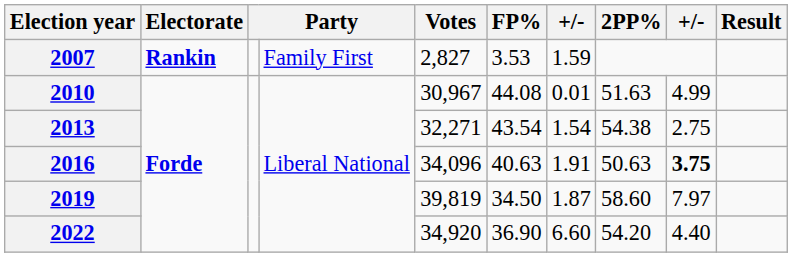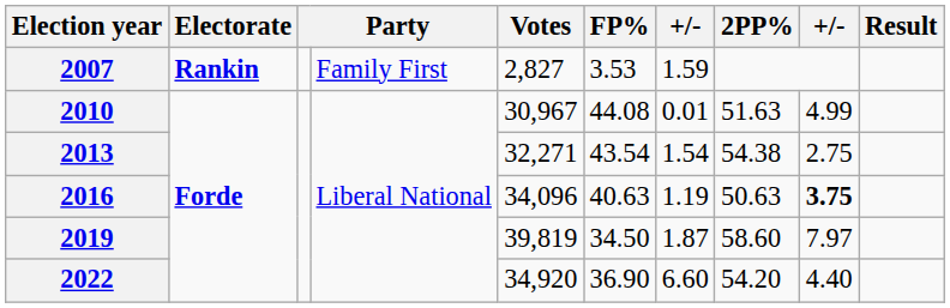2016 | column 7: 1.91 -> 1.19
